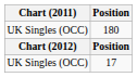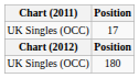rows swapped: 180 <-> 17
